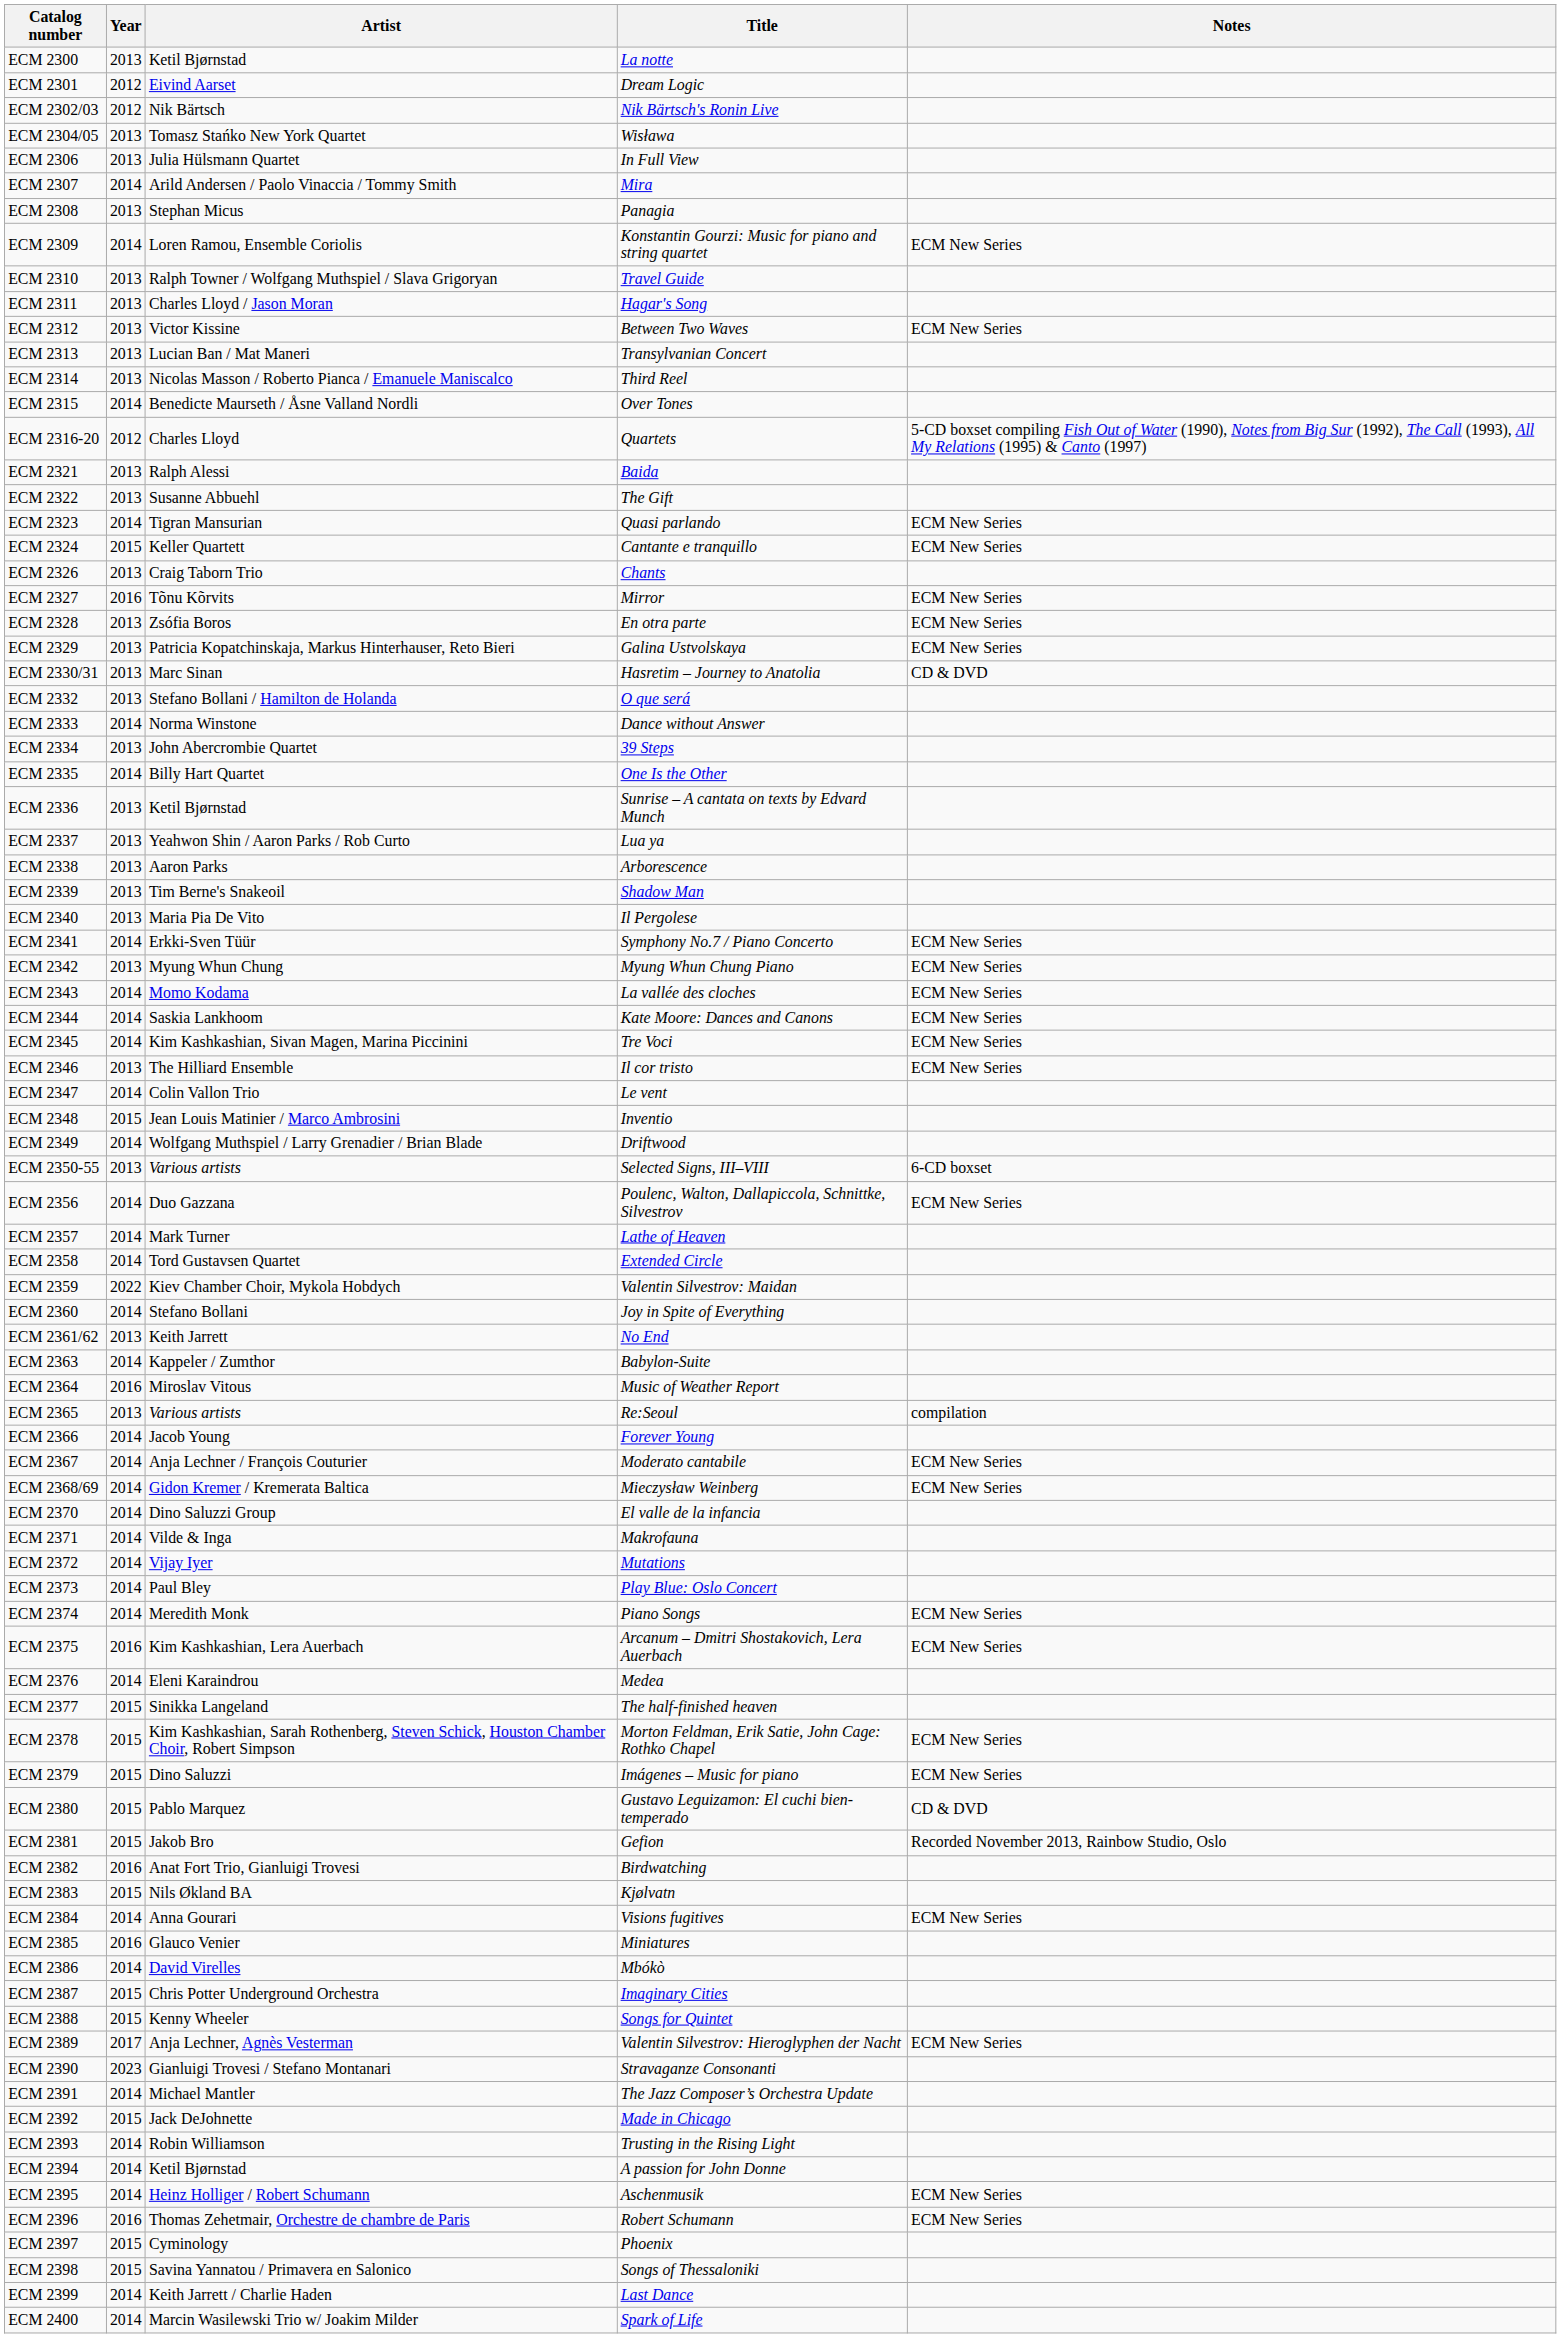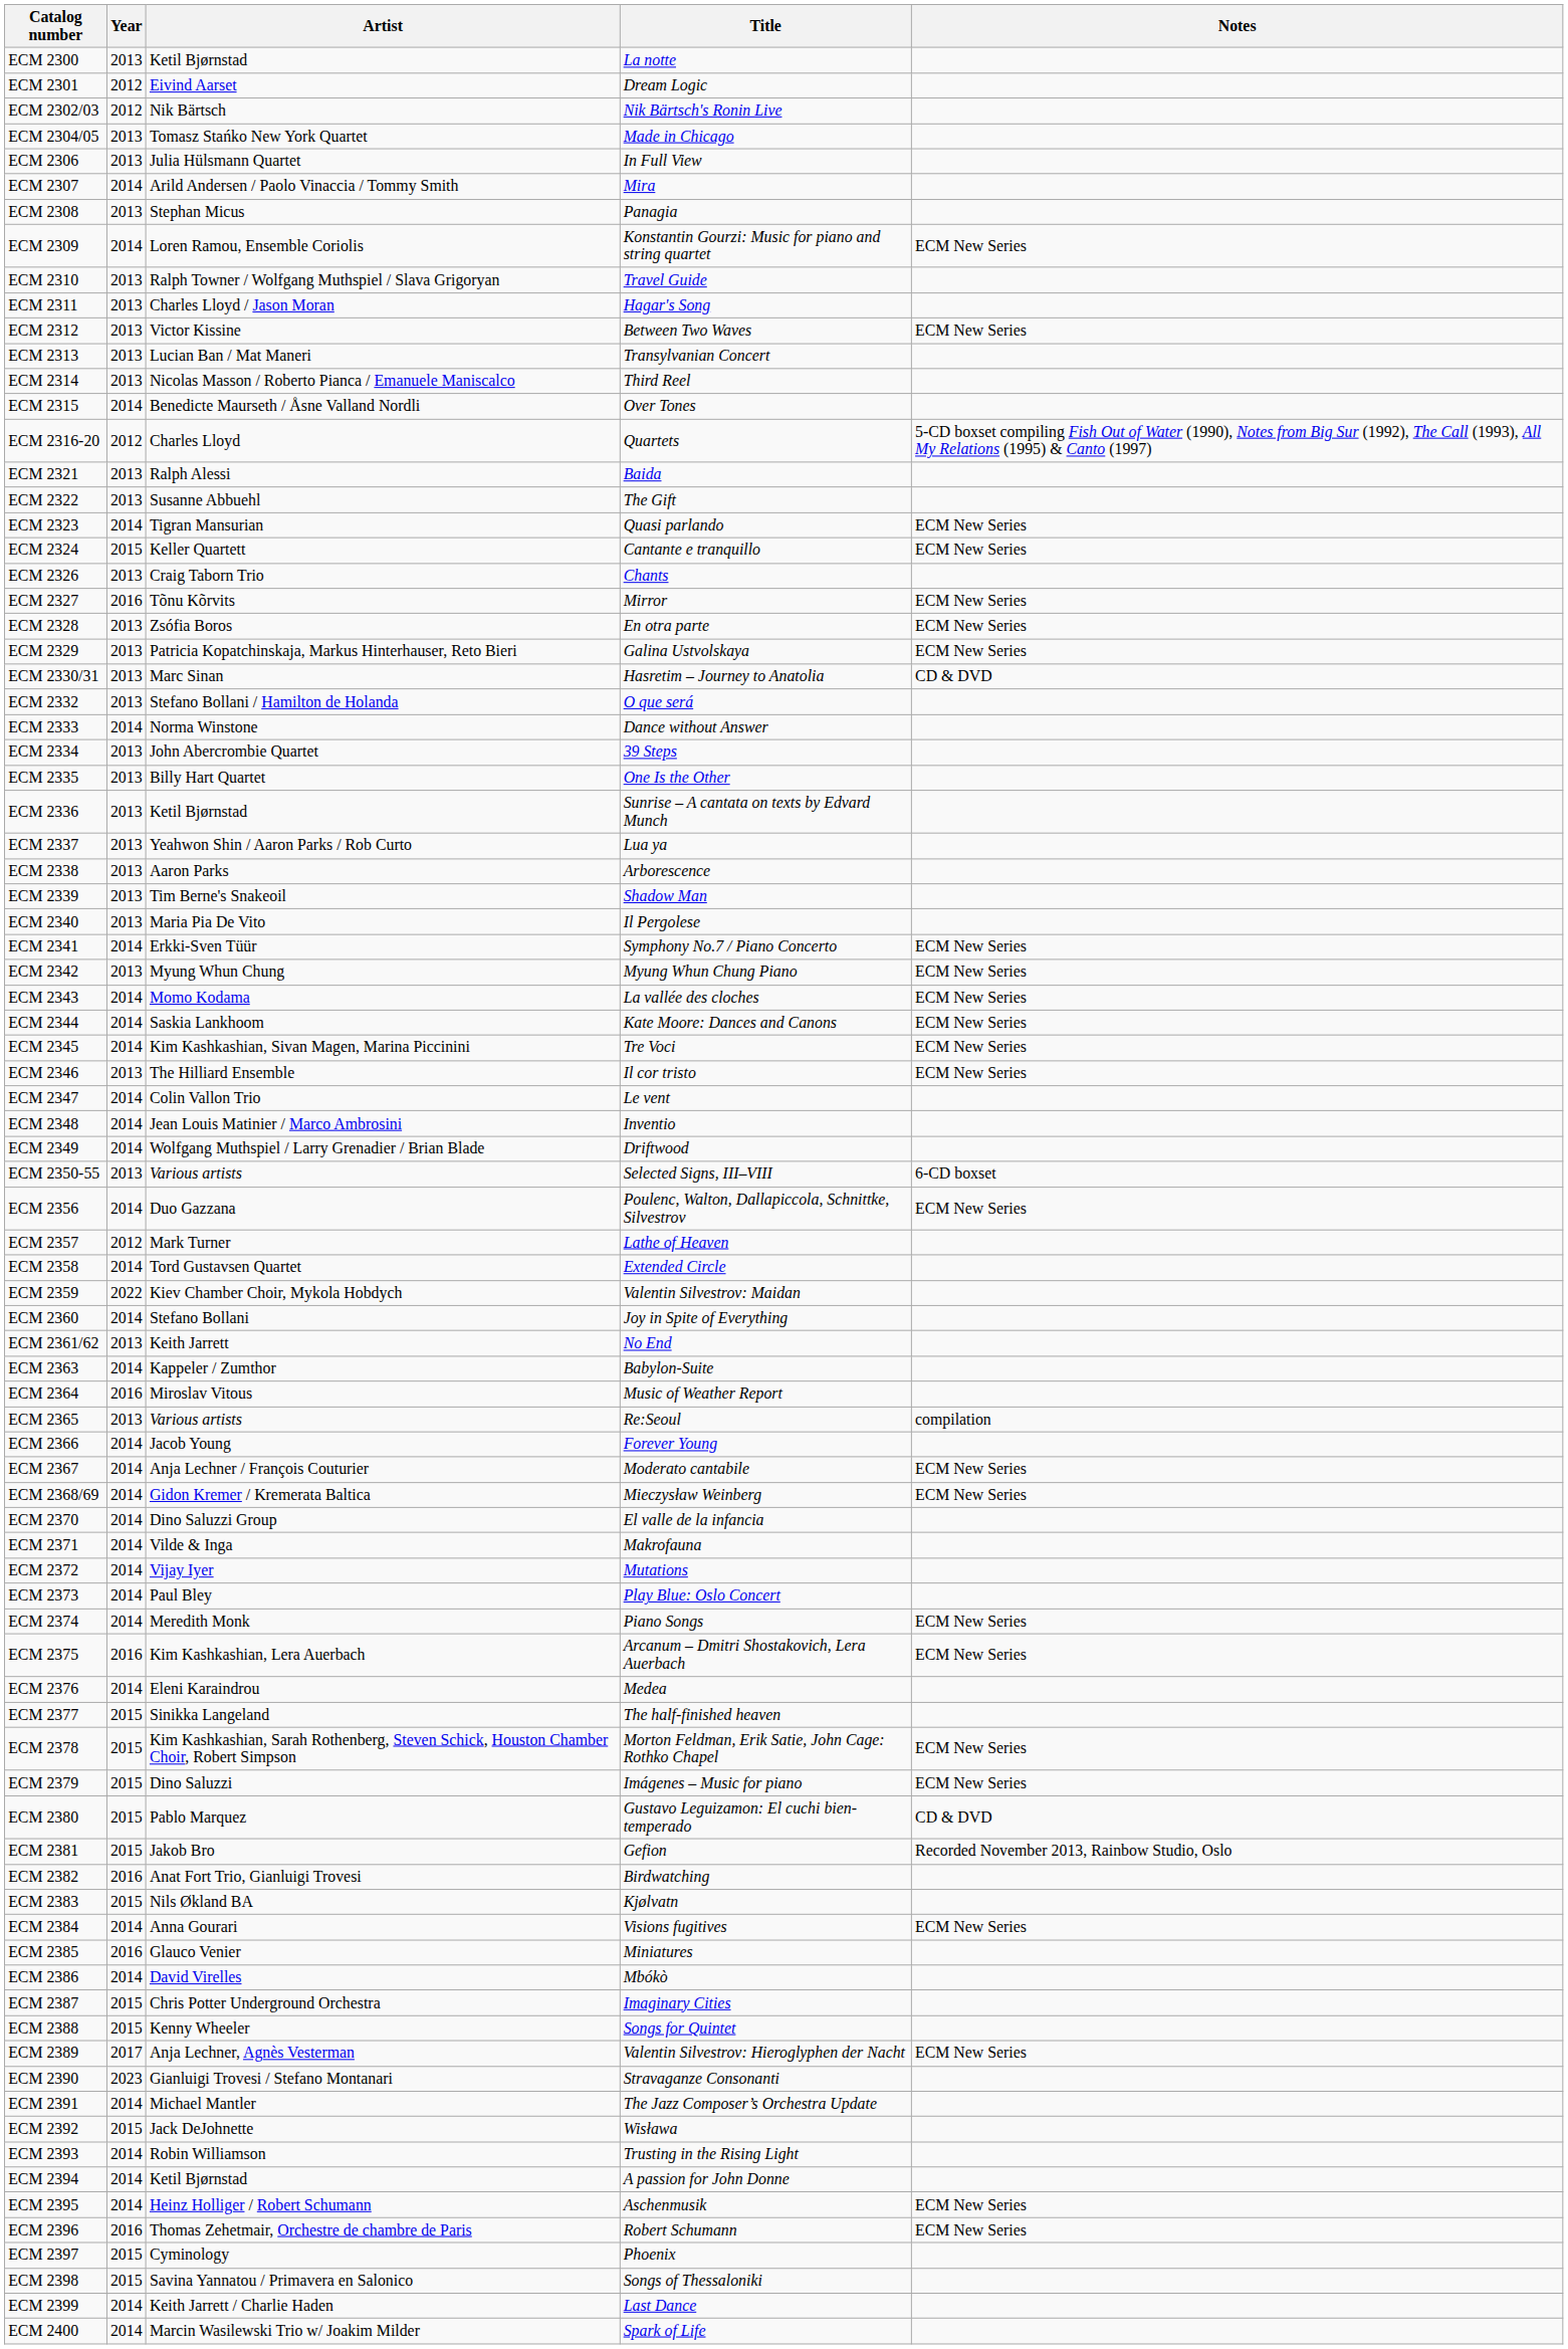ECM 2304/05 | Title: Wisława -> Made in Chicago
ECM 2335 | Year: 2014 -> 2013
ECM 2348 | Year: 2015 -> 2014
ECM 2357 | Year: 2014 -> 2012
ECM 2392 | Title: Made in Chicago -> Wisława
